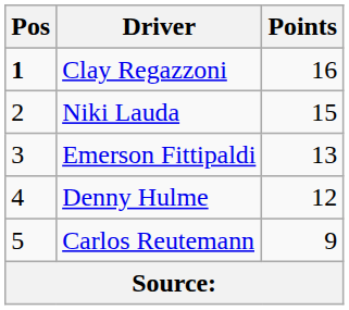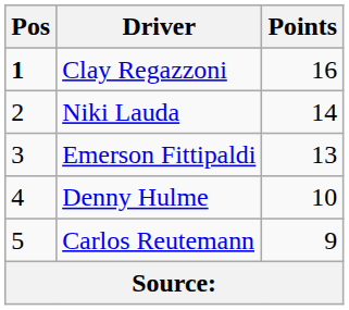Niki Lauda | Points: 15 -> 14
Denny Hulme | Points: 12 -> 10
